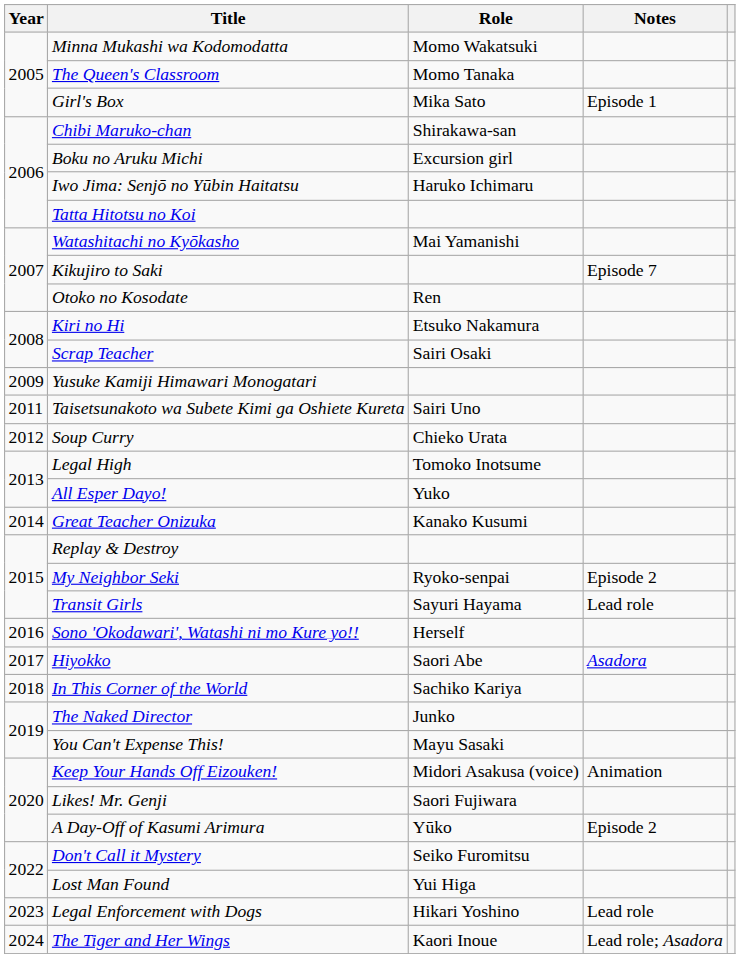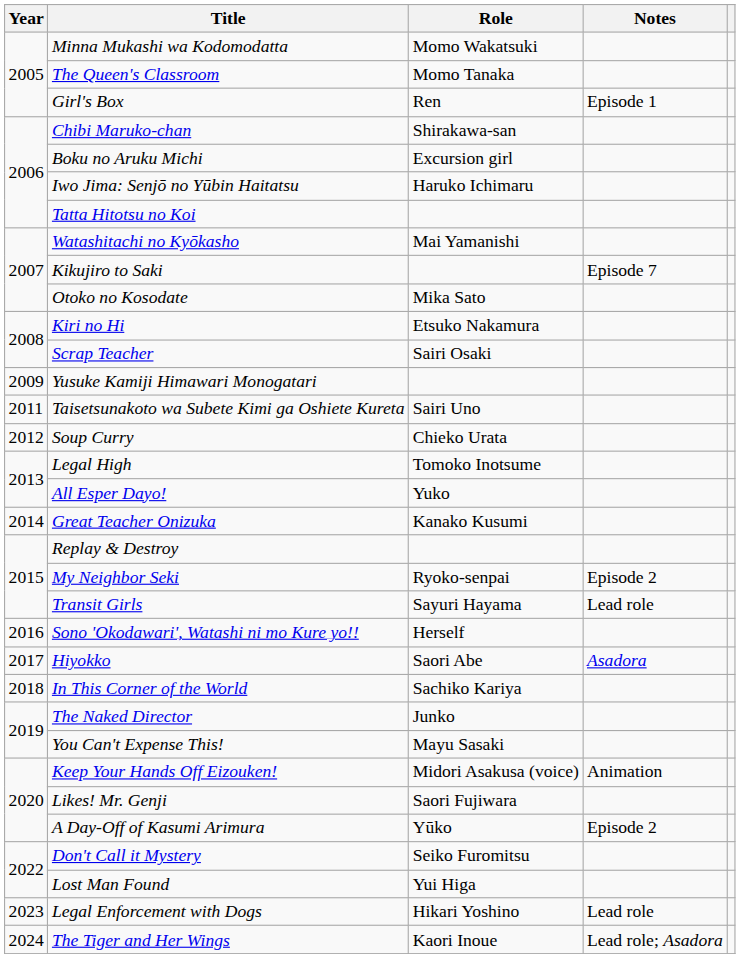Girl's Box | Role: Mika Sato -> Ren
Otoko no Kosodate | Role: Ren -> Mika Sato
